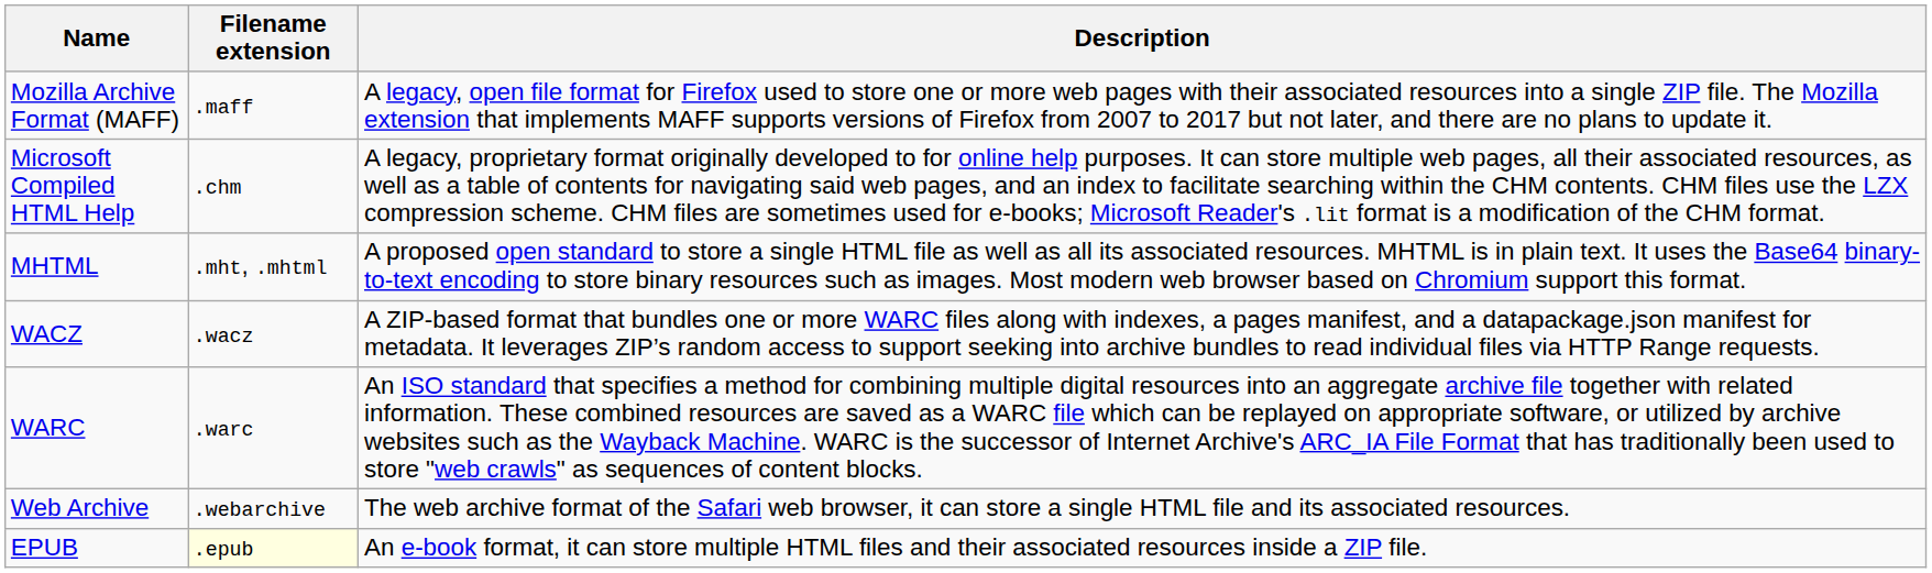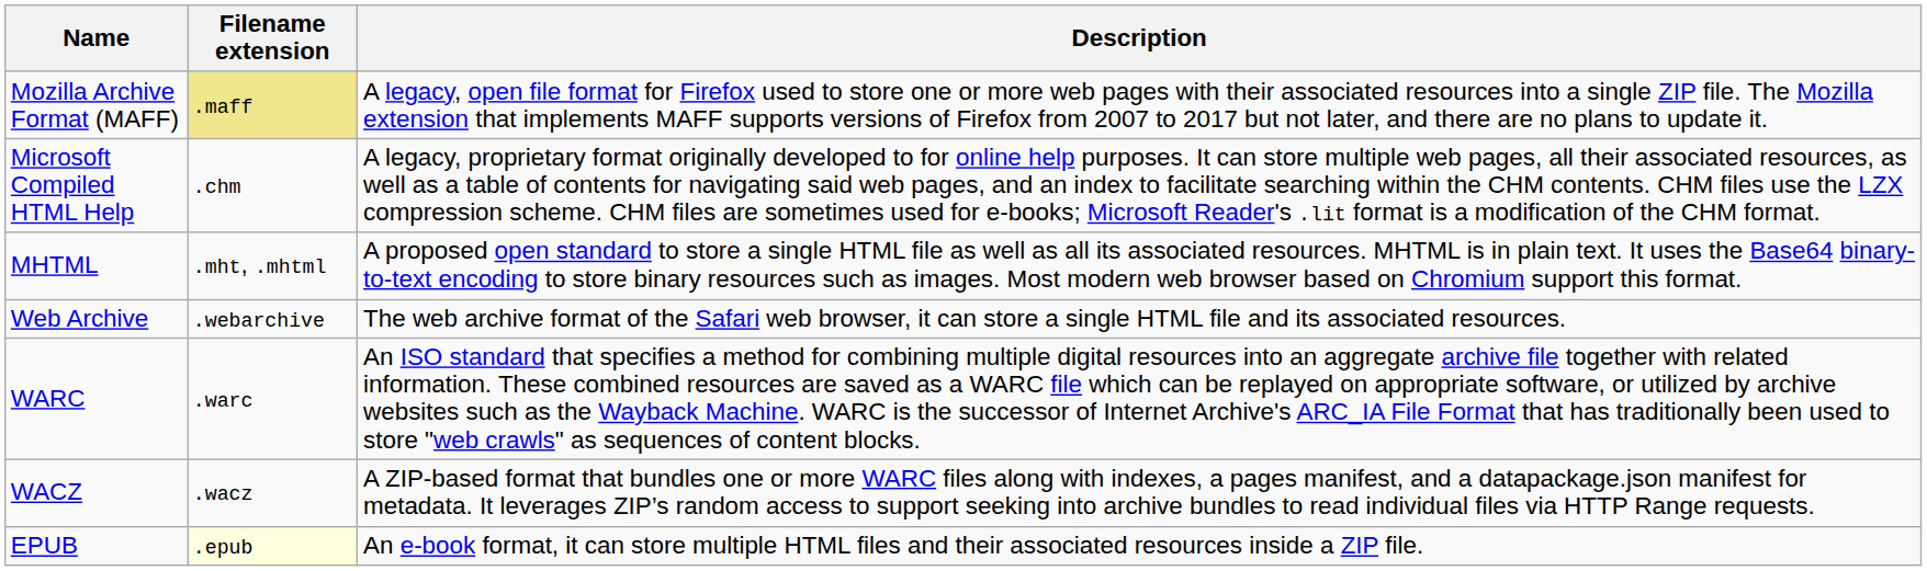Mozilla Archive Format (MAFF) | Filename extension: no background -> khaki background
rows swapped: Web Archive <-> WACZ
